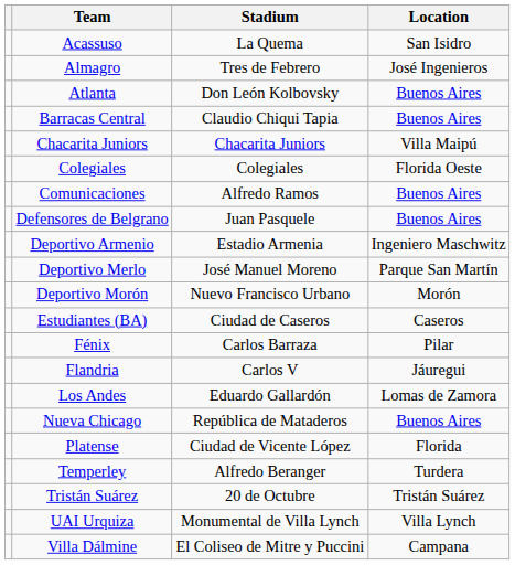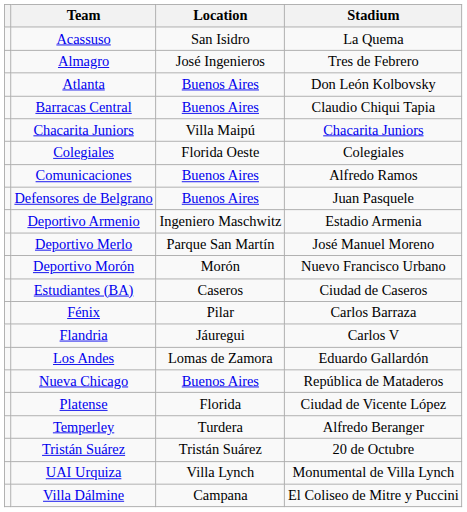columns swapped: Location <-> Stadium
